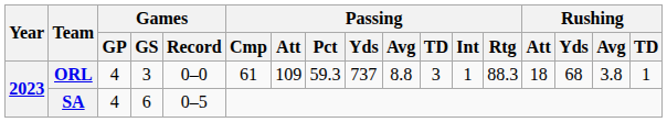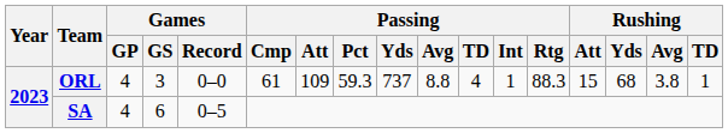ORL | Passing / TD: 3 -> 4
ORL | Rushing / Att: 18 -> 15
